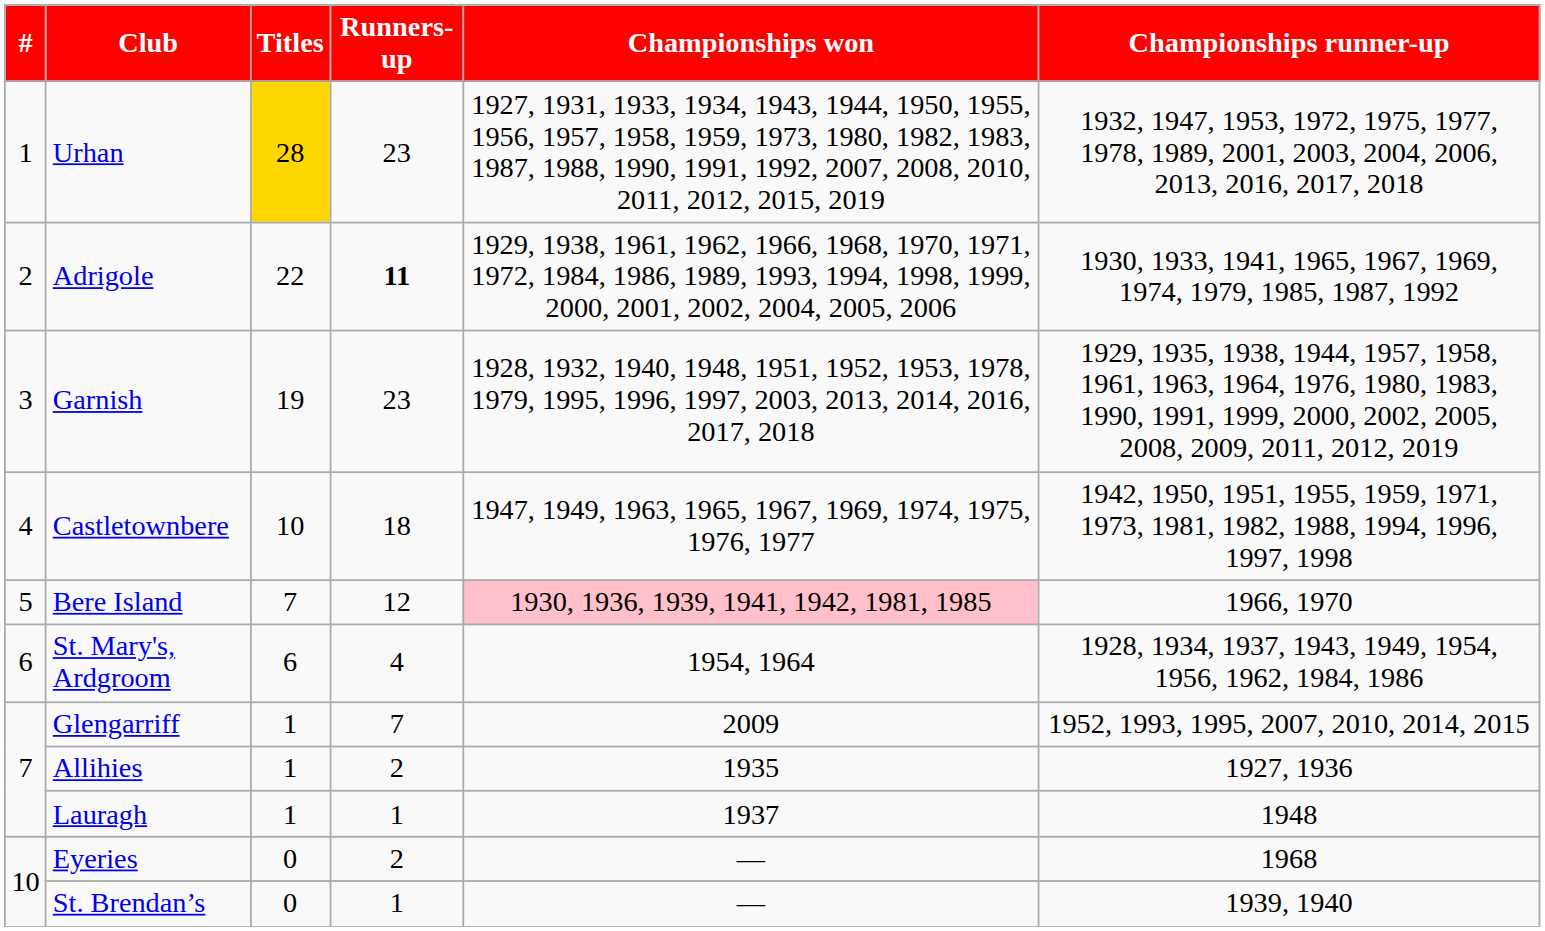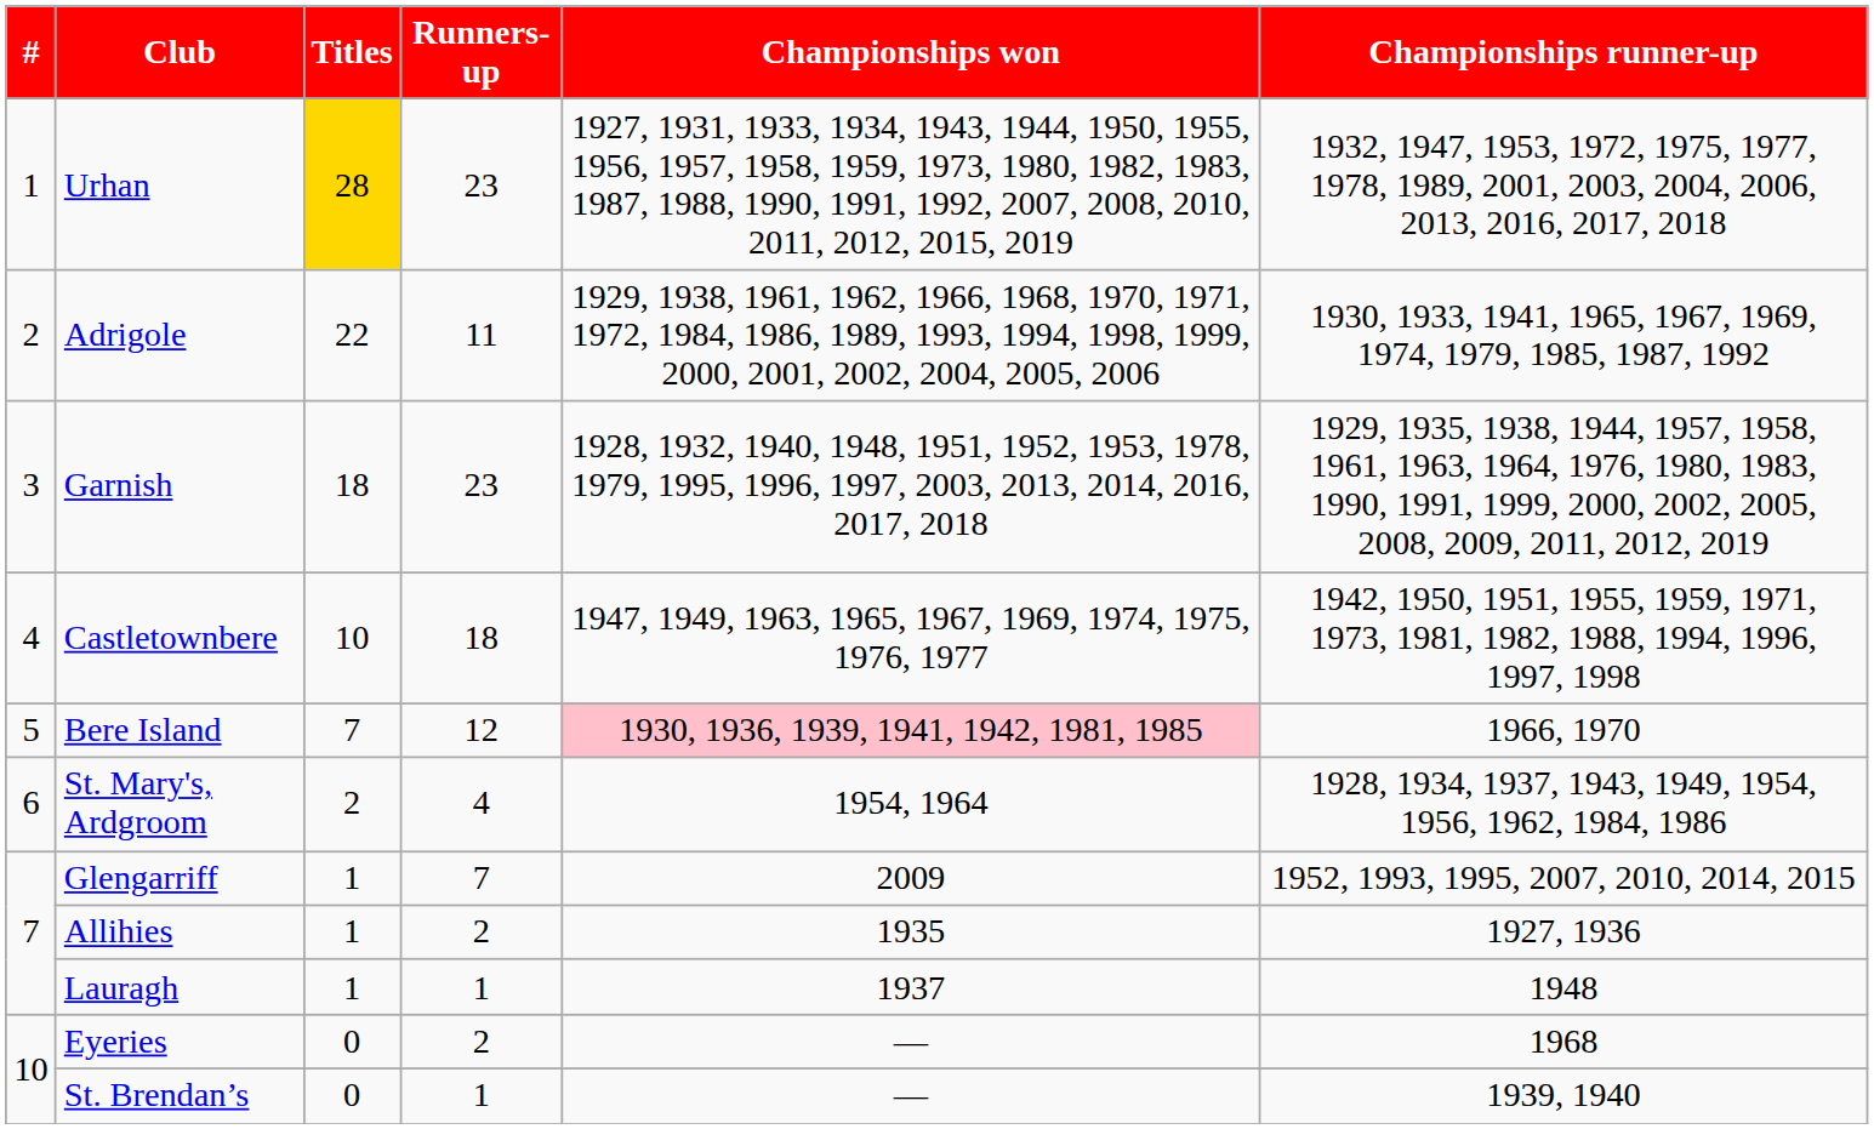Adrigole | Runners-up: bold -> normal
Garnish | Titles: 19 -> 18
St. Mary's, Ardgroom | Titles: 6 -> 2
